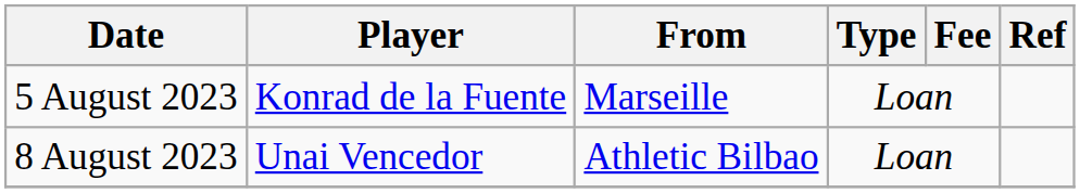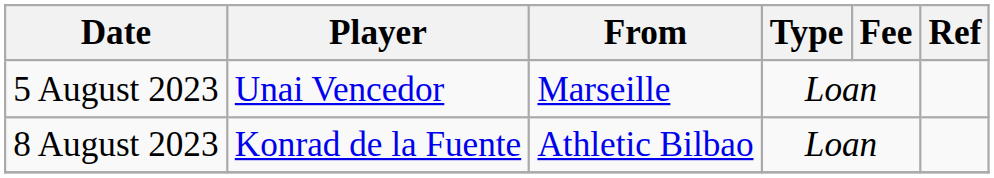5 August 2023 | Player: Konrad de la Fuente -> Unai Vencedor
8 August 2023 | Player: Unai Vencedor -> Konrad de la Fuente
